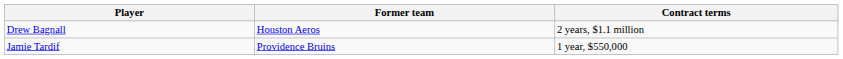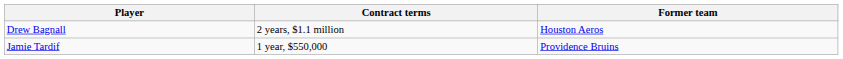columns swapped: Former team <-> Contract terms
